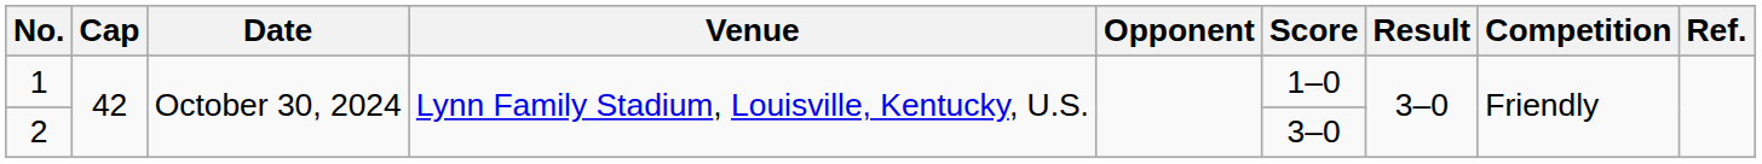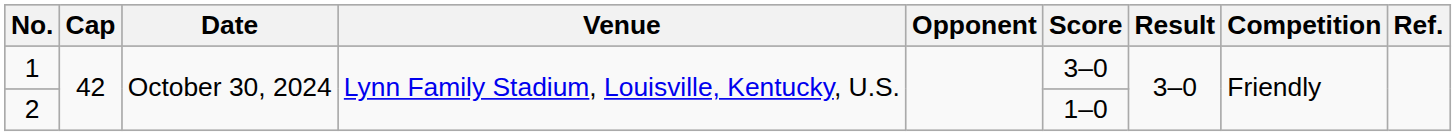1 | Score: 1–0 -> 3–0
2 | Score: 3–0 -> 1–0
